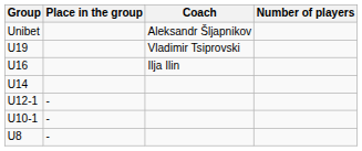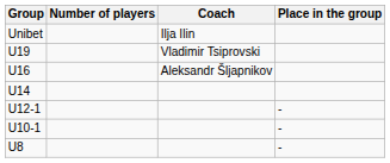columns swapped: Number of players <-> Place in the group
Unibet | Coach: Aleksandr Šljapnikov -> Ilja Ilin
U16 | Coach: Ilja Ilin -> Aleksandr Šljapnikov
